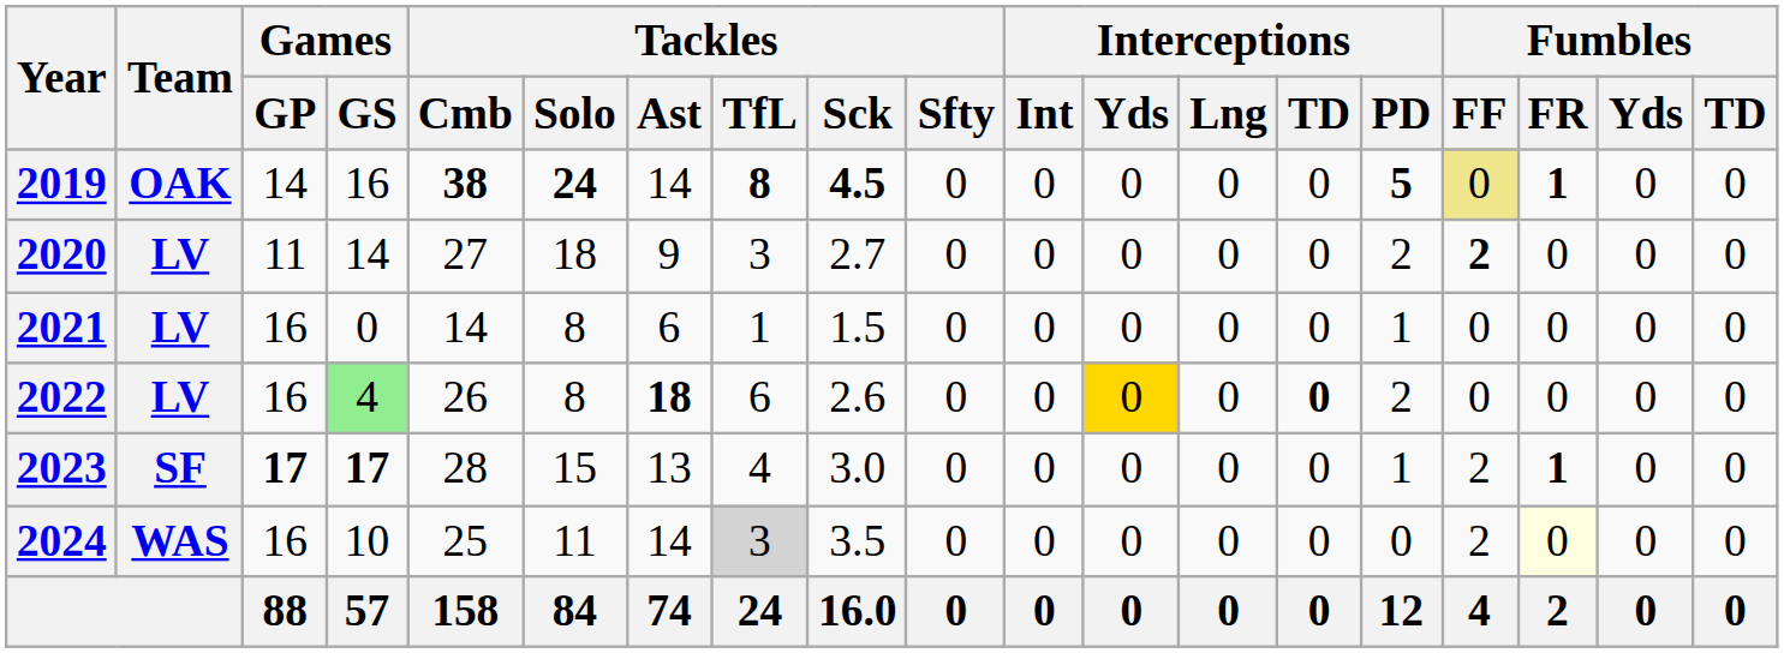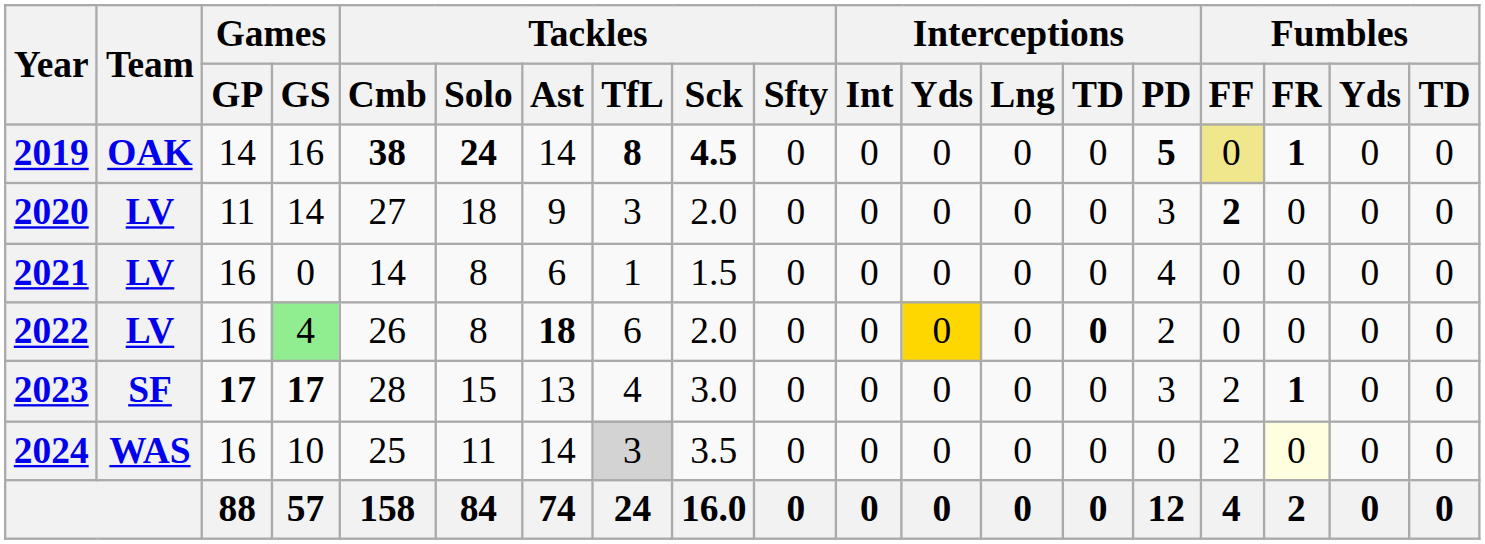2020 | Tackles / Sck: 2.7 -> 2.0
2020 | Interceptions / PD: 2 -> 3
2021 | Interceptions / PD: 1 -> 4
2022 | Tackles / Sck: 2.6 -> 2.0
2023 | Interceptions / PD: 1 -> 3
